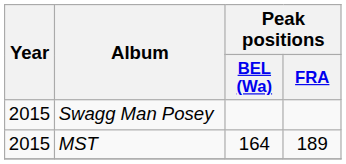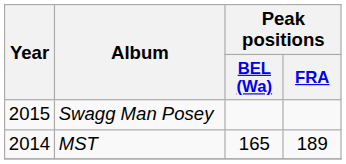MST | Year: 2015 -> 2014
MST | Peak positions / BEL (Wa): 164 -> 165
